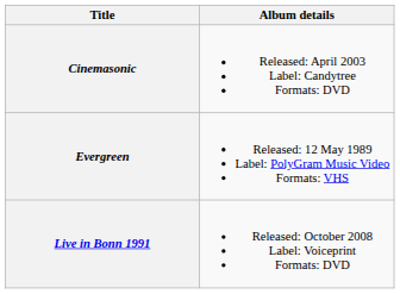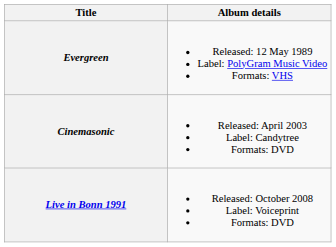rows swapped: Evergreen <-> Cinemasonic
